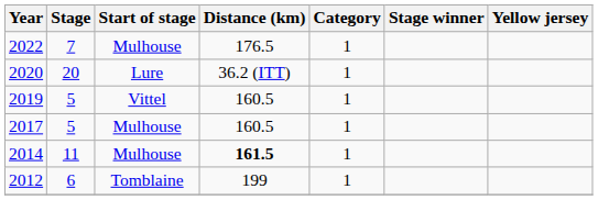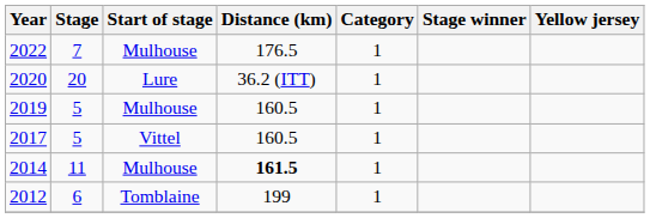2019 | Start of stage: Vittel -> Mulhouse
2017 | Start of stage: Mulhouse -> Vittel
